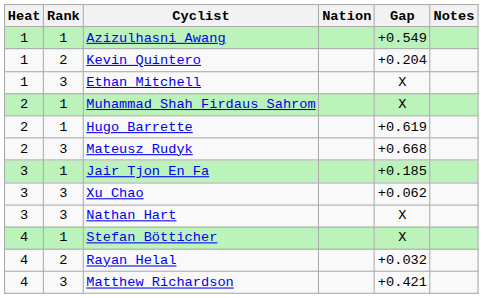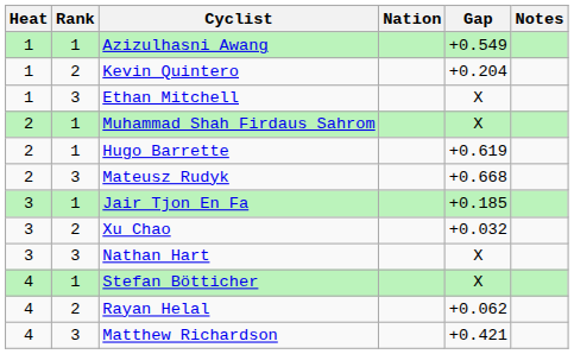Xu Chao | Rank: 3 -> 2
Xu Chao | Gap: +0.062 -> +0.032
Rayan Helal | Gap: +0.032 -> +0.062
